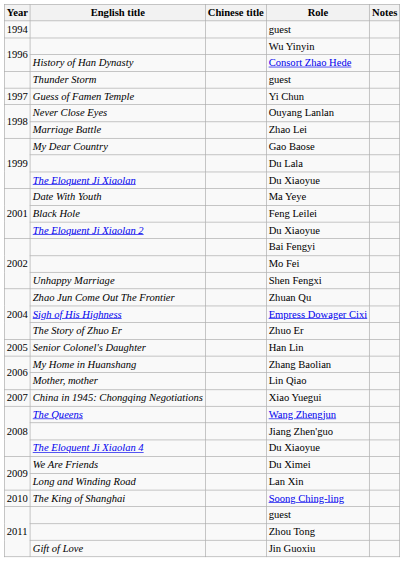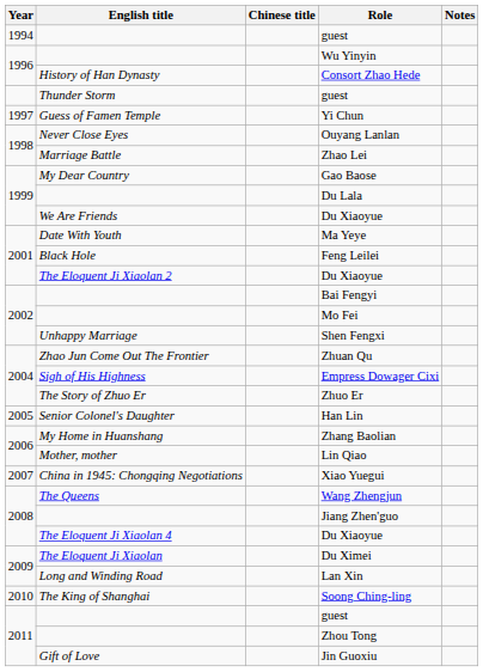1999 / Du Xiaoyue | English title: The Eloquent Ji Xiaolan -> We Are Friends
Du Ximei | English title: We Are Friends -> The Eloquent Ji Xiaolan
